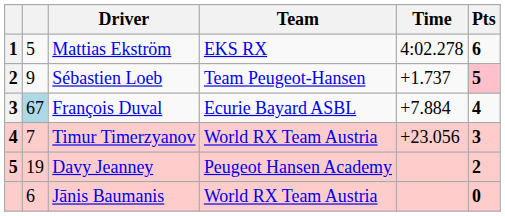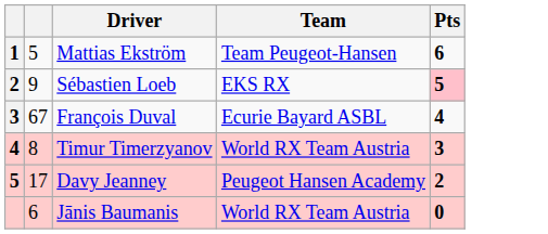- column: Time | 4:02.278 | +1.737 | +7.884 | +23.056
Mattias Ekström | Team: EKS RX -> Team Peugeot-Hansen
Sébastien Loeb | Team: Team Peugeot-Hansen -> EKS RX
François Duval | column 2: lightblue background -> no background
Timur Timerzyanov | column 2: 7 -> 8
Davy Jeanney | column 2: 19 -> 17
